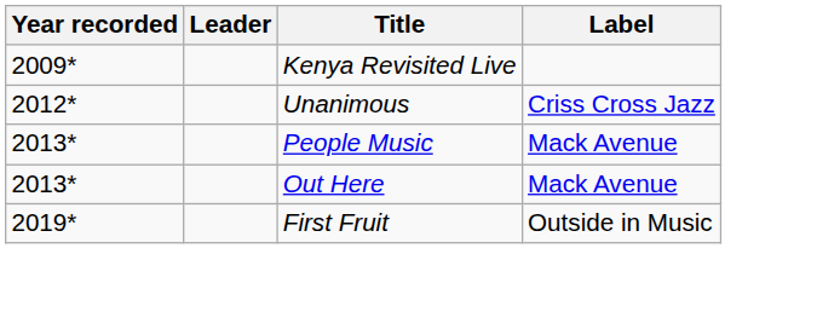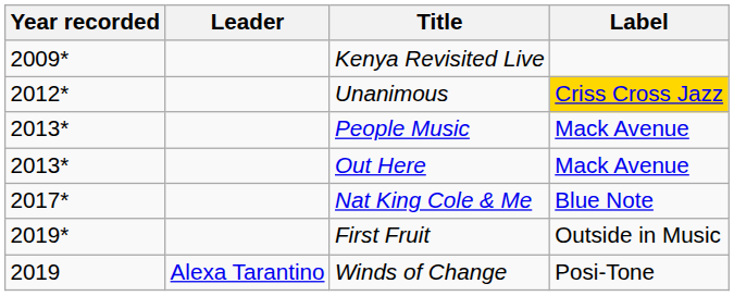Unanimous | Label: no background -> gold background
+ row: 2017* | Nat King Cole & Me | Blue Note
+ row: 2019 | Alexa Tarantino | Winds of Change | Posi-Tone
